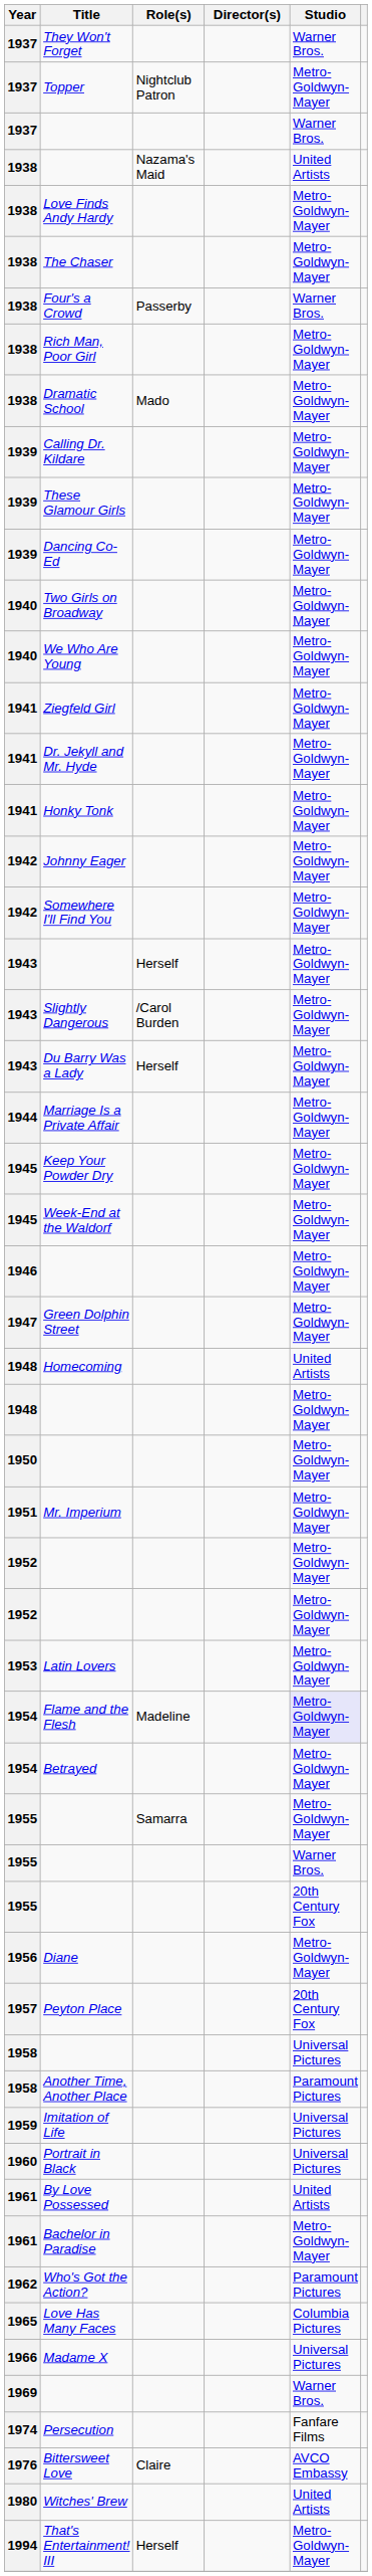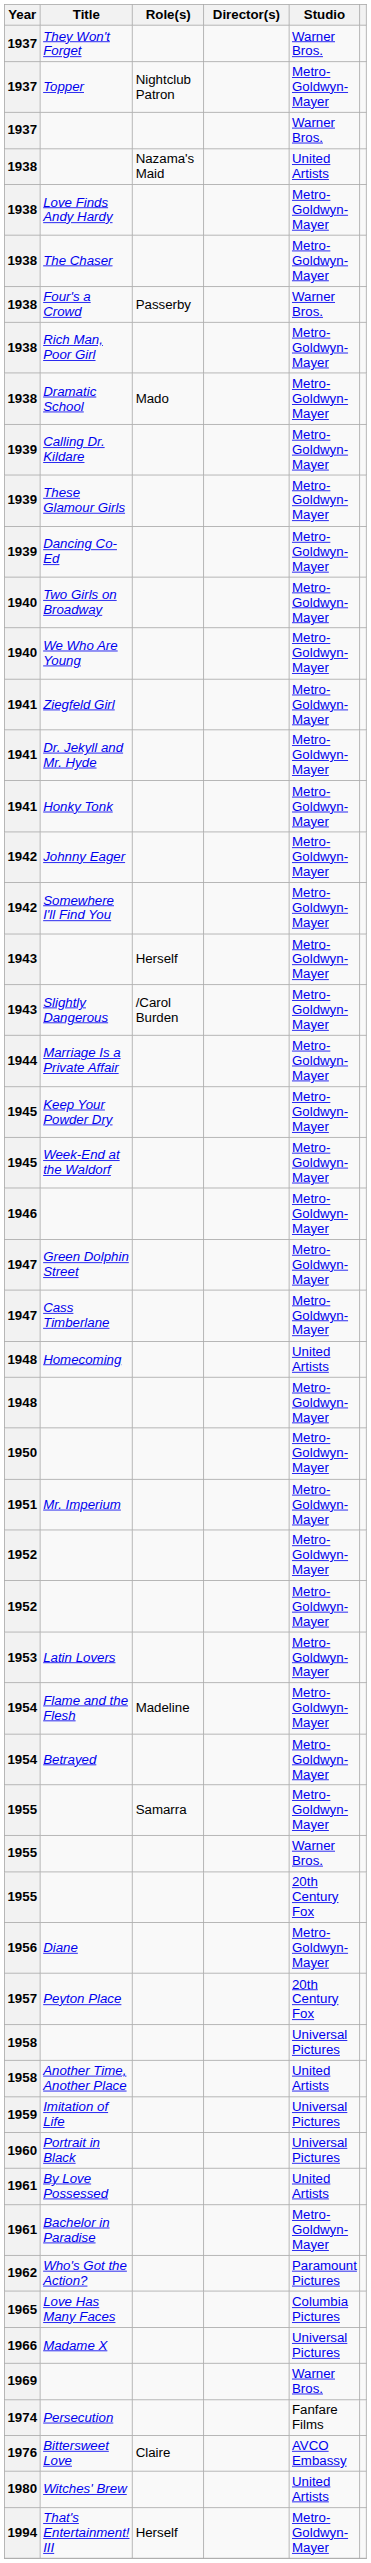- row: 1943 | Du Barry Was a Lady | Herself | Metro-Goldwyn-Mayer
+ row: 1947 | Cass Timberlane | Metro-Goldwyn-Mayer
Flame and the Flesh | Studio: lavender background -> no background
Another Time, Another Place | Studio: Paramount Pictures -> United Artists
